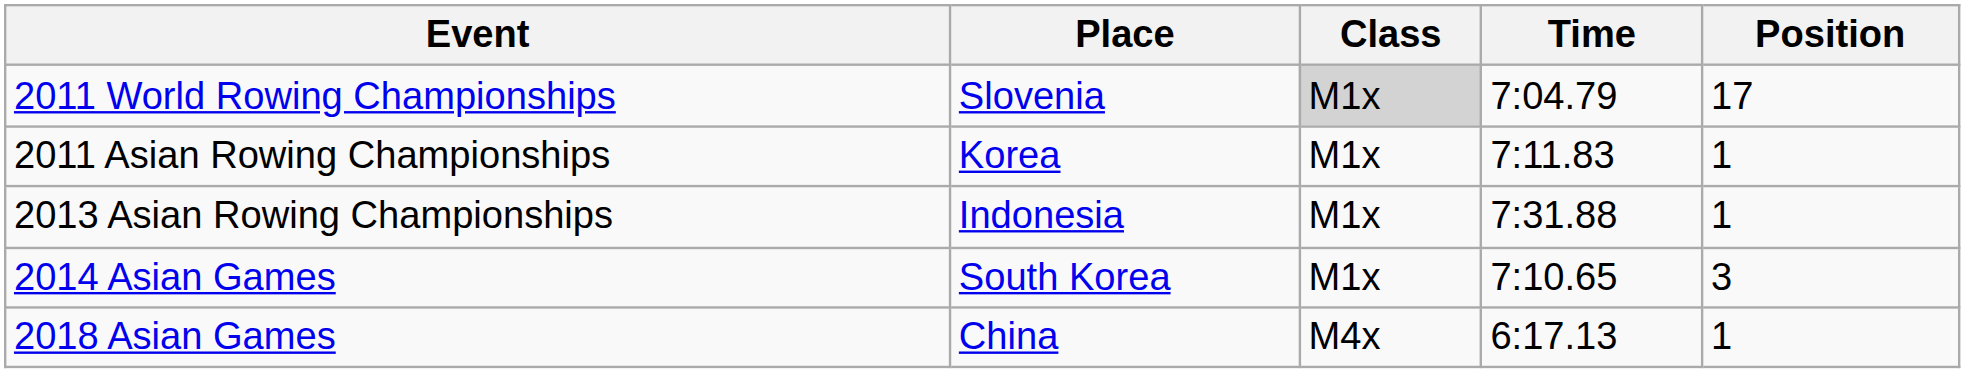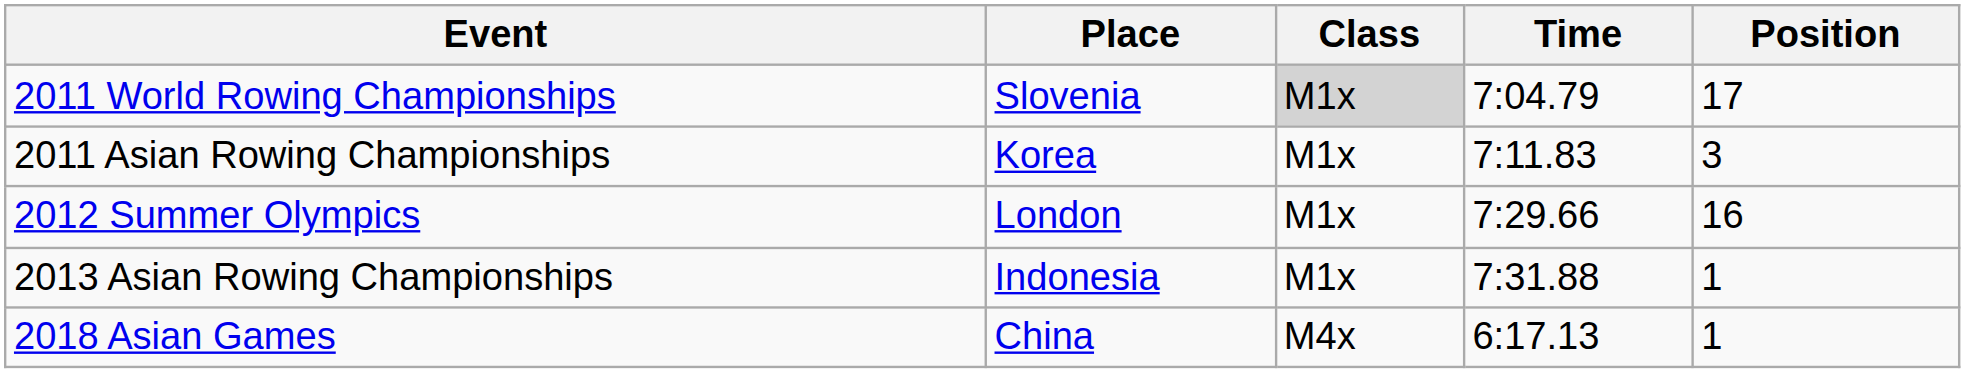2011 Asian Rowing Championships | Position: 1 -> 3
+ row: 2012 Summer Olympics | London | M1x | 7:29.66 | 16
- row: 2014 Asian Games | South Korea | M1x | 7:10.65 | 3
